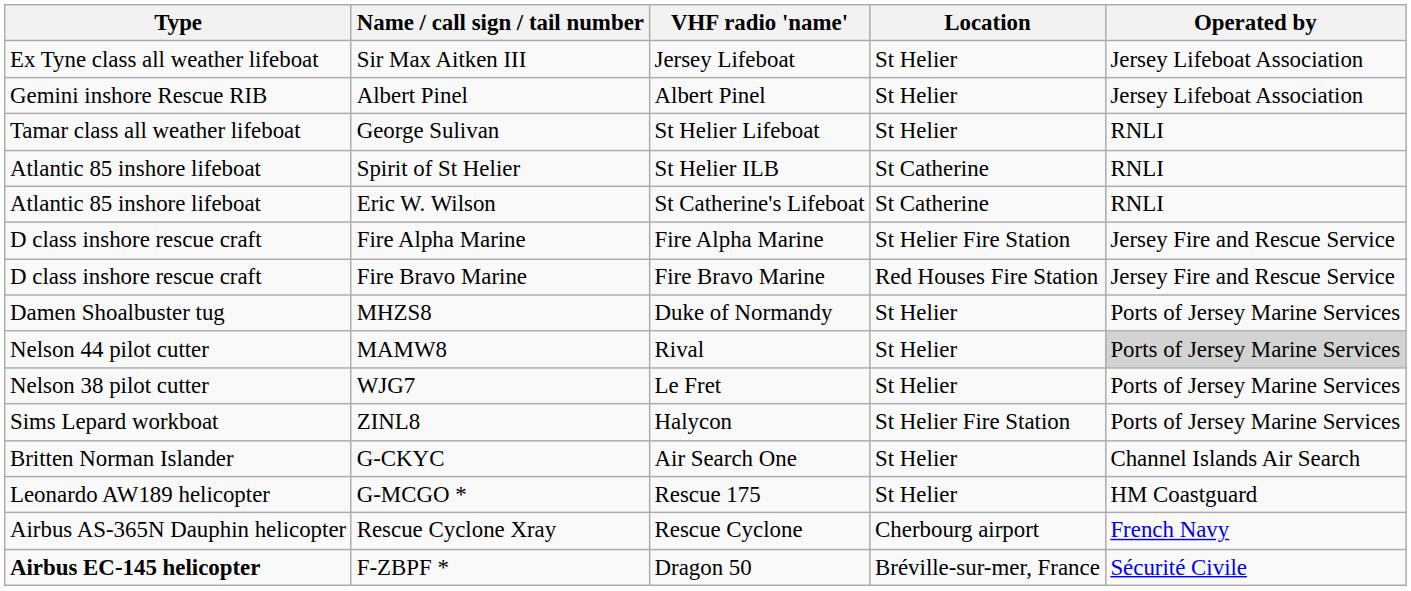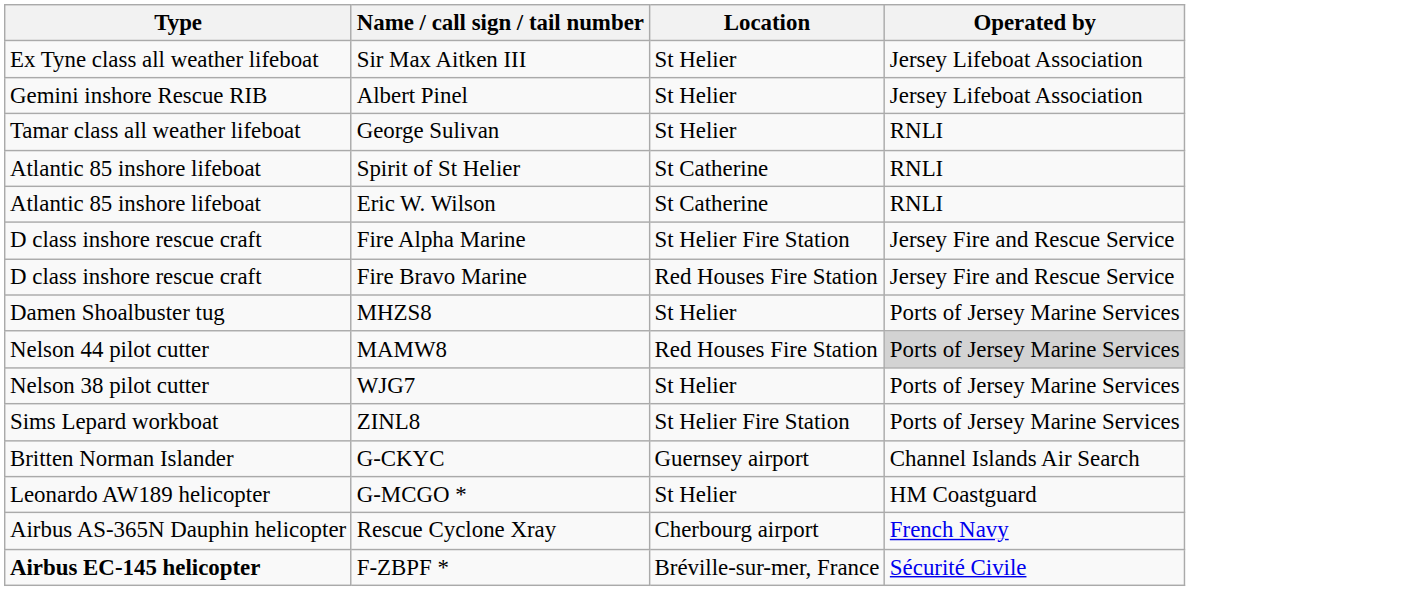- column: VHF radio 'name' | Jersey Lifeboat | Albert Pinel | St Helier Lifeboat | St Helier ILB | St Catherine's Lifeboat | Fire Alpha Marine | Fire Bravo Marine | Duke of Normandy | Rival | Le Fret | Halycon | Air Search One | Rescue 175 | Rescue Cyclone | Dragon 50
MAMW8 | Location: St Helier -> Red Houses Fire Station
G-CKYC | Location: St Helier -> Guernsey airport
